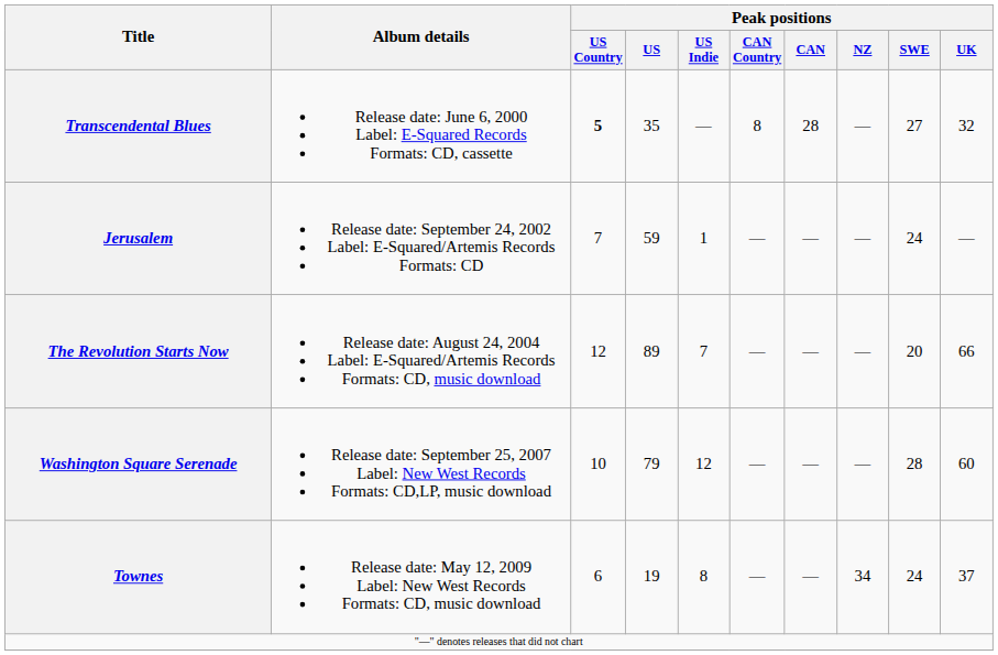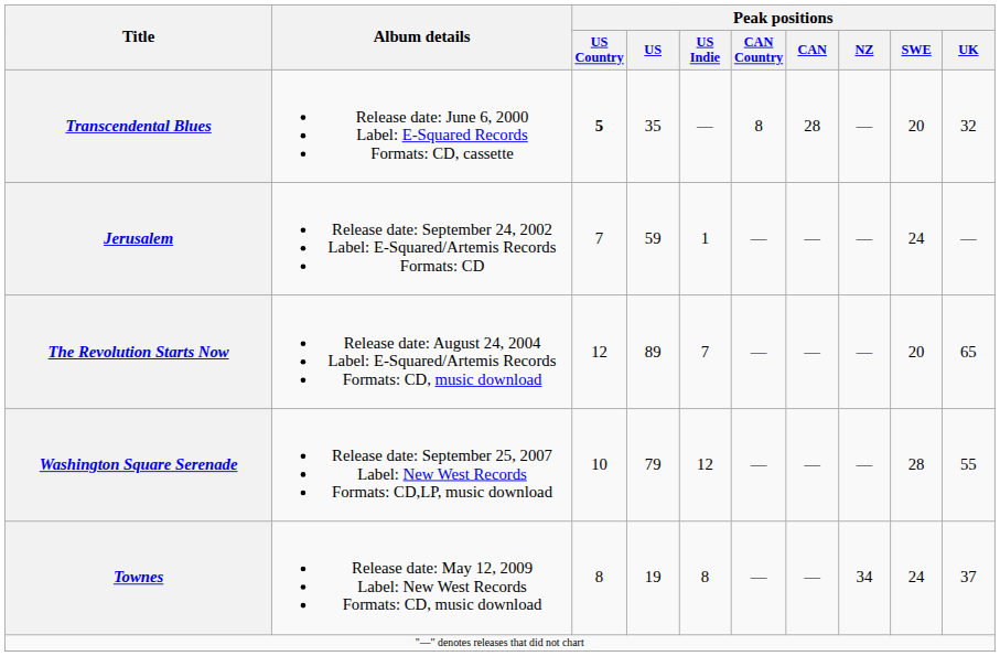Transcendental Blues | Peak positions / SWE: 27 -> 20
The Revolution Starts Now | Peak positions / UK: 66 -> 65
Washington Square Serenade | Peak positions / UK: 60 -> 55
Townes | Peak positions / US Country: 6 -> 8
